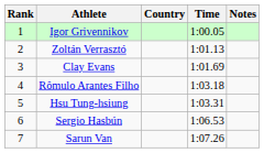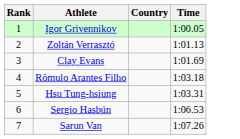- column: Notes
